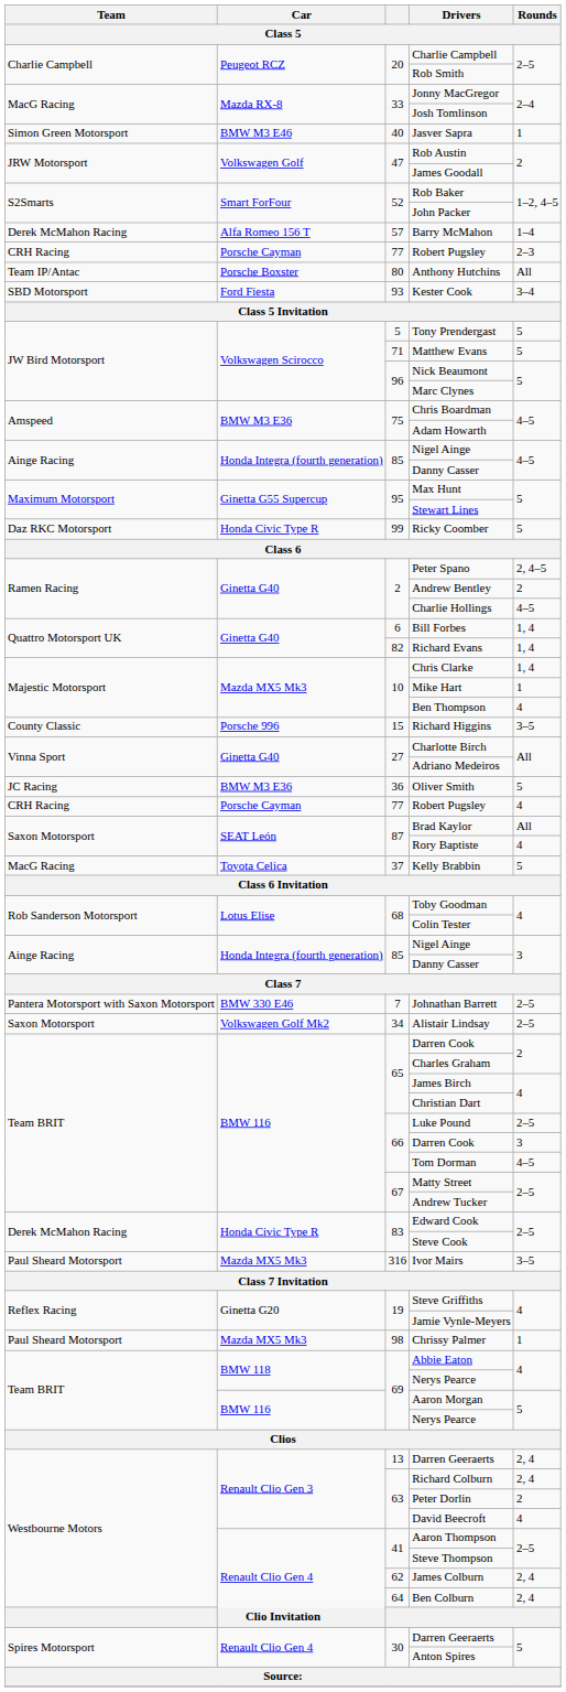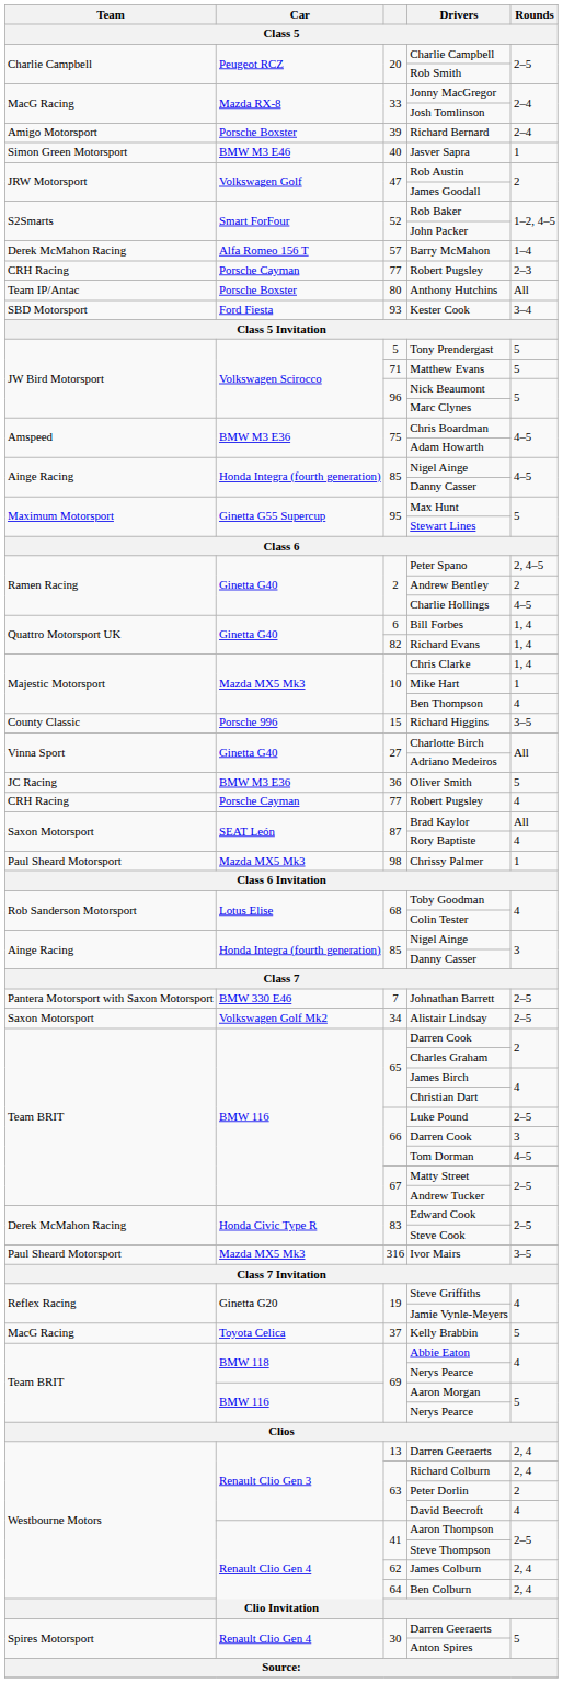+ row: Amigo Motorsport | Porsche Boxster | 39 | Richard Bernard | 2–4
- row: Daz RKC Motorsport | Honda Civic Type R | 99 | Ricky Coomber | 5
rows swapped: Chrissy Palmer <-> Kelly Brabbin
